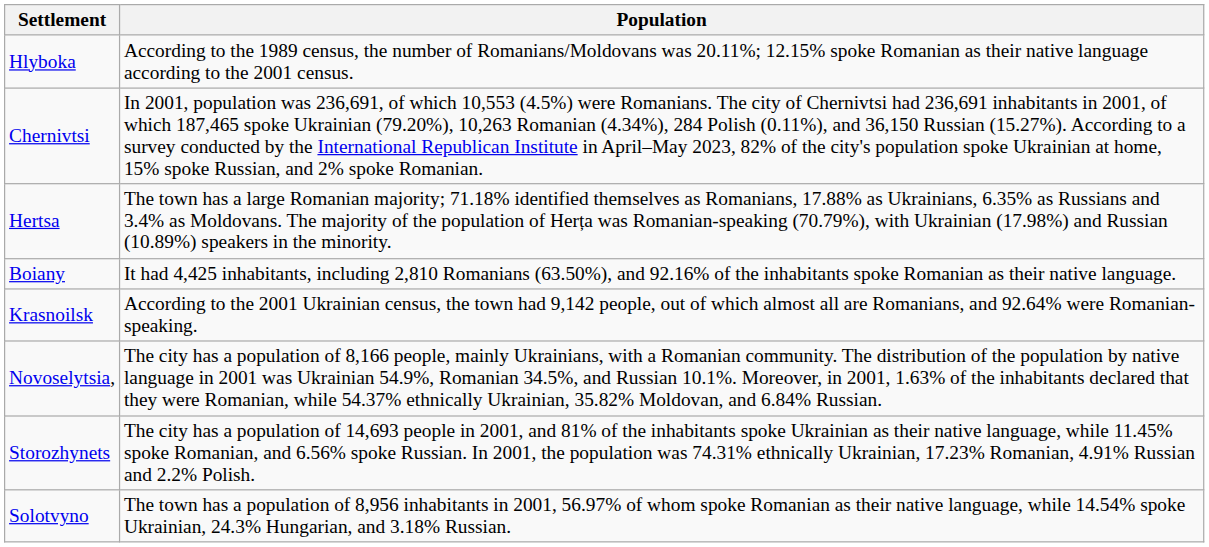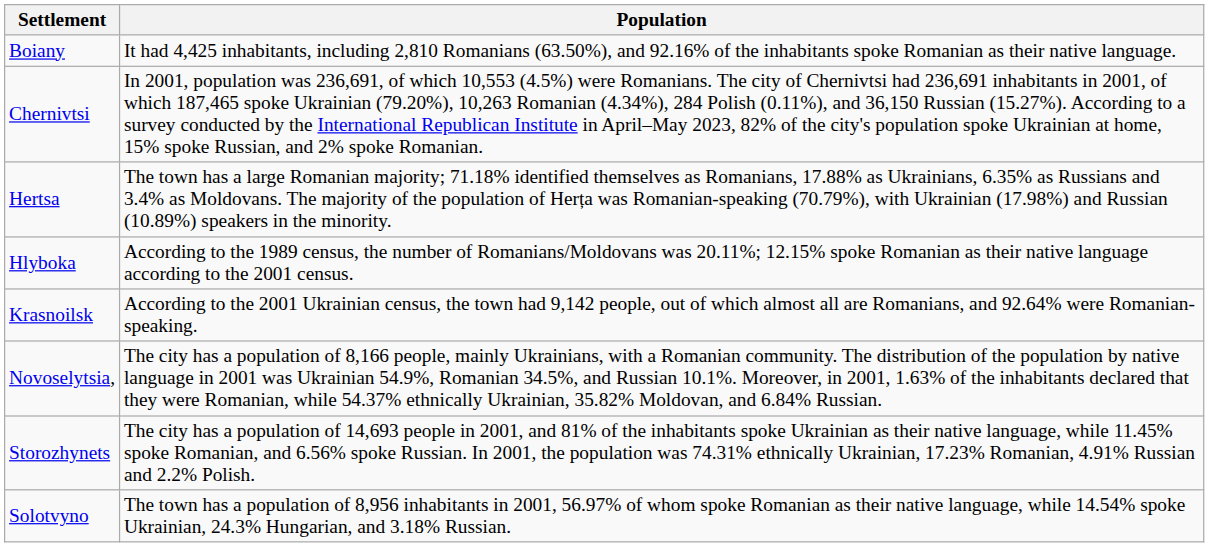rows swapped: Boiany <-> Hlyboka
